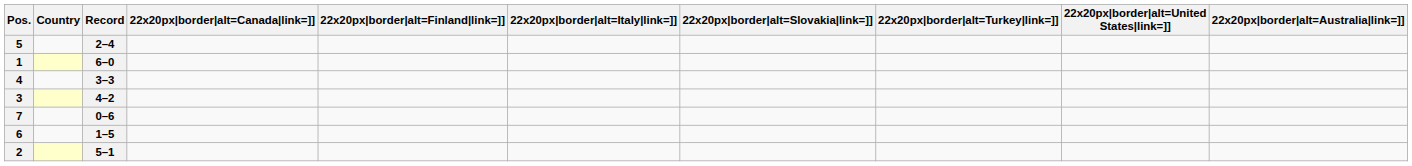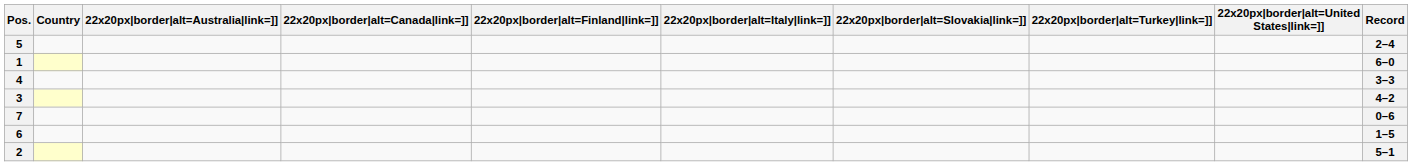columns swapped: 22x20px|border|alt=Australia|link=]] <-> Record
